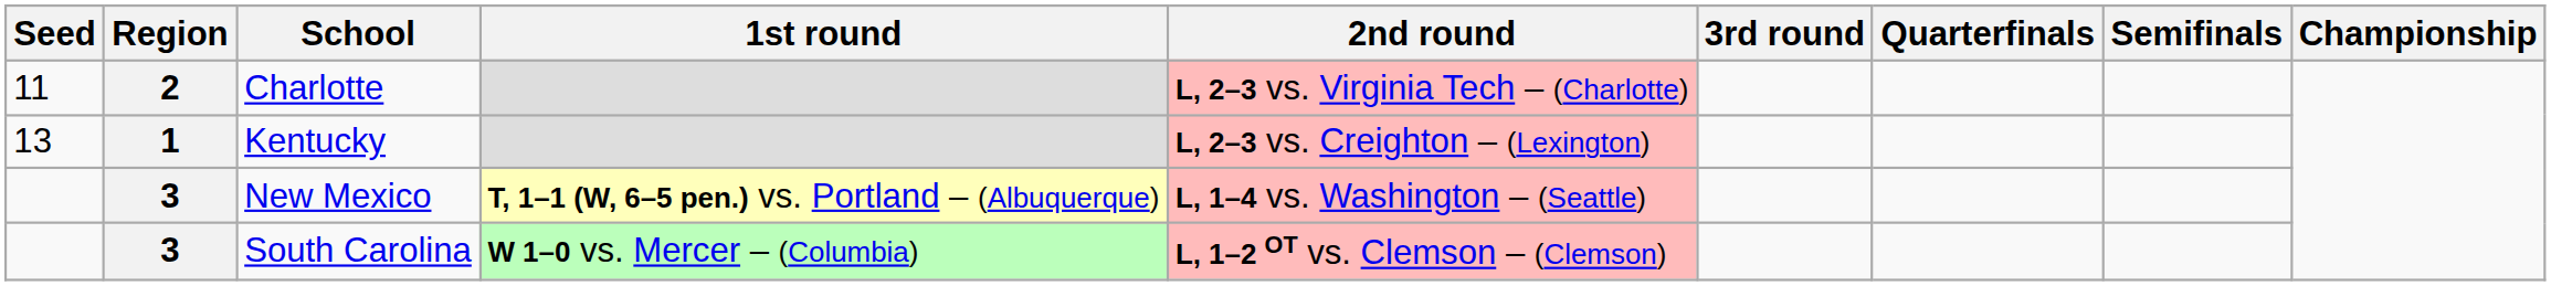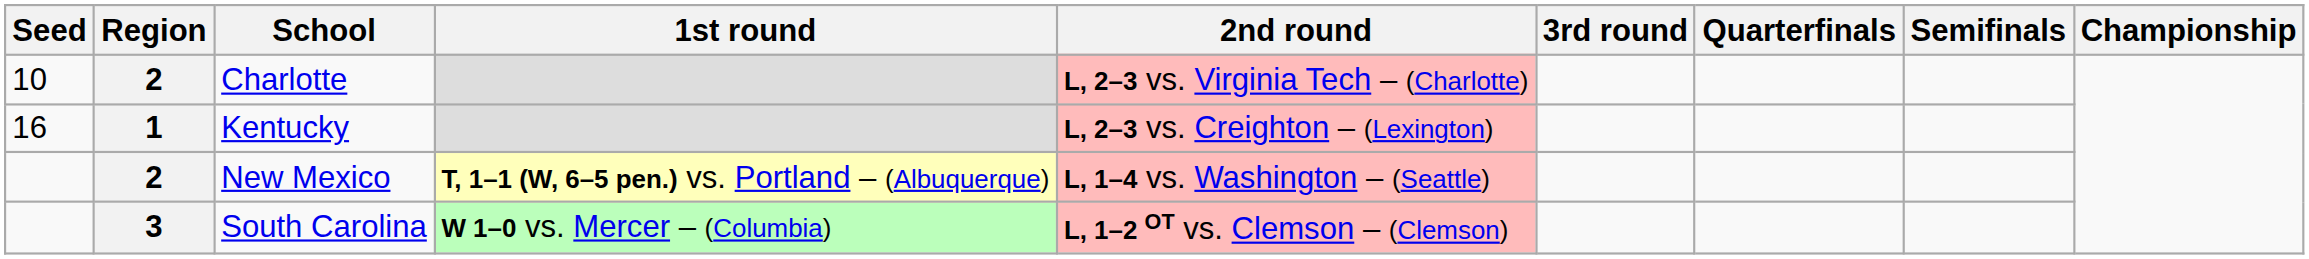Charlotte | Seed: 11 -> 10
Kentucky | Seed: 13 -> 16
New Mexico | Region: 3 -> 2
